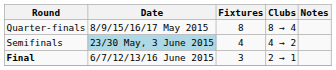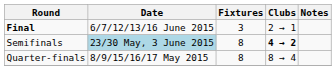rows swapped: Quarter-finals <-> Final
Semifinals | Fixtures: 4 -> 8
Semifinals | Clubs: normal -> bold
